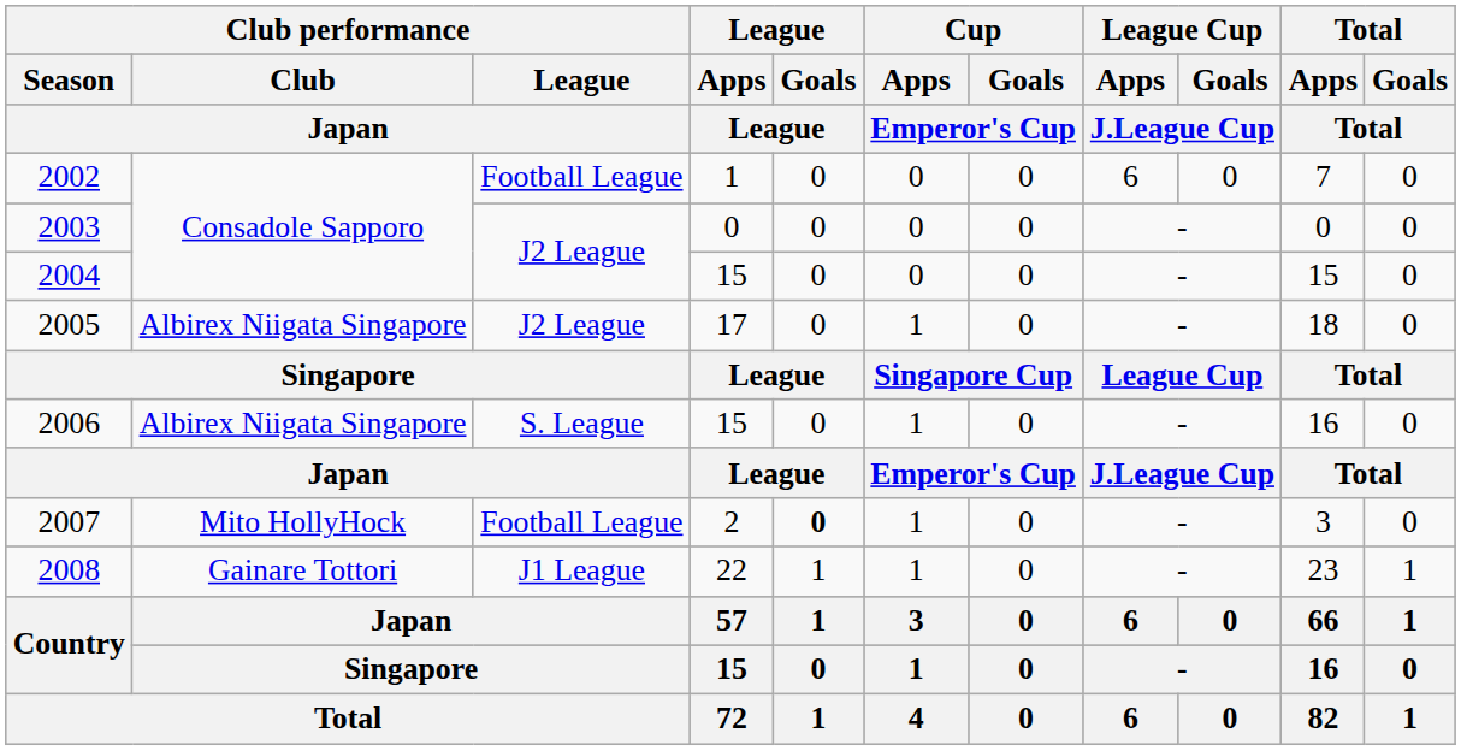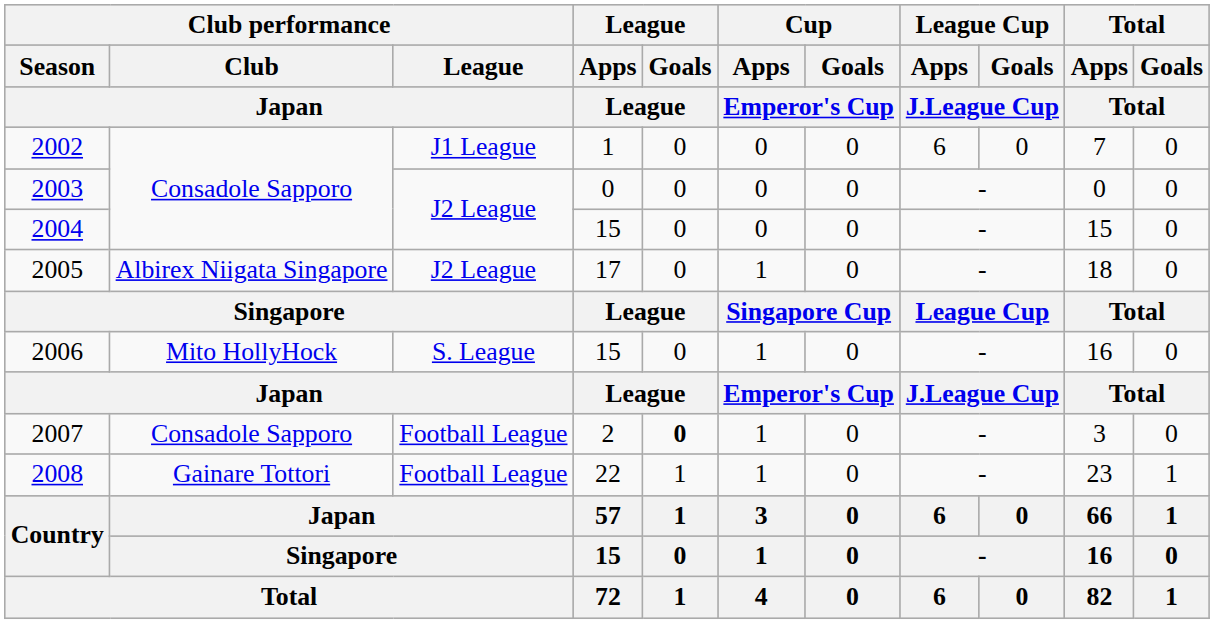2002 | Club performance / League / Japan: Football League -> J1 League
2006 | Club performance / Club / Japan: Albirex Niigata Singapore -> Mito HollyHock
2007 | Club performance / Club / Japan: Mito HollyHock -> Consadole Sapporo
2008 | Club performance / League / Japan: J1 League -> Football League
